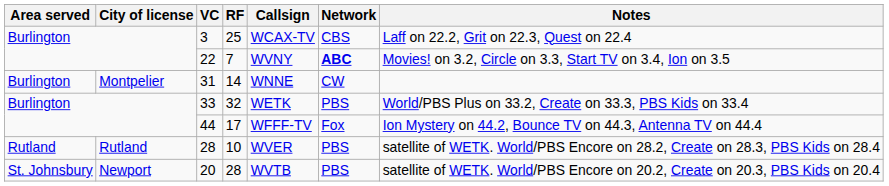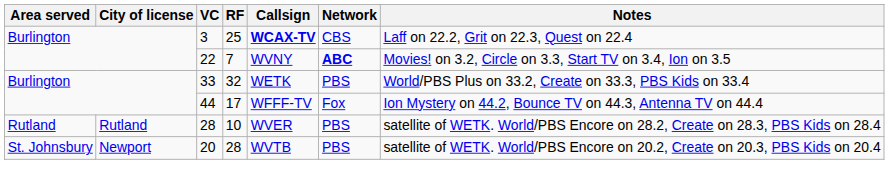3 | Callsign: normal -> bold
- row: Burlington | Montpelier | 31 | 14 | WNNE | CW
